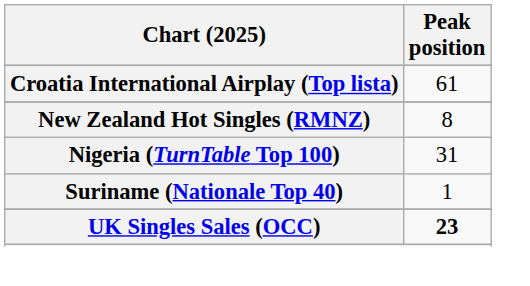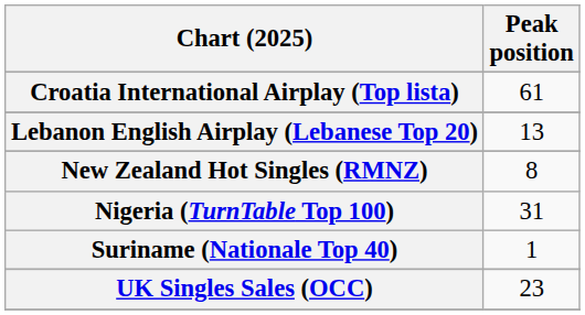+ row: Lebanon English Airplay (Lebanese Top 20) | 13
UK Singles Sales (OCC) | Peak position: bold -> normal
